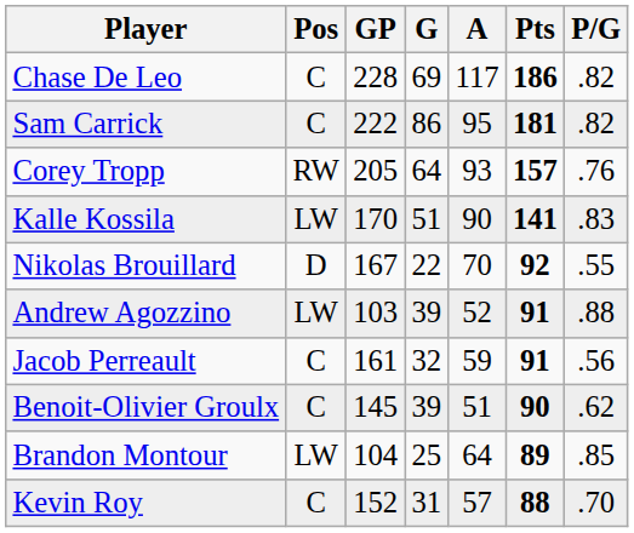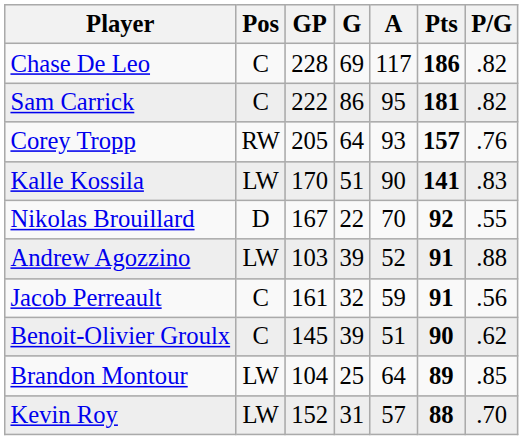Kevin Roy | Pos: C -> LW
